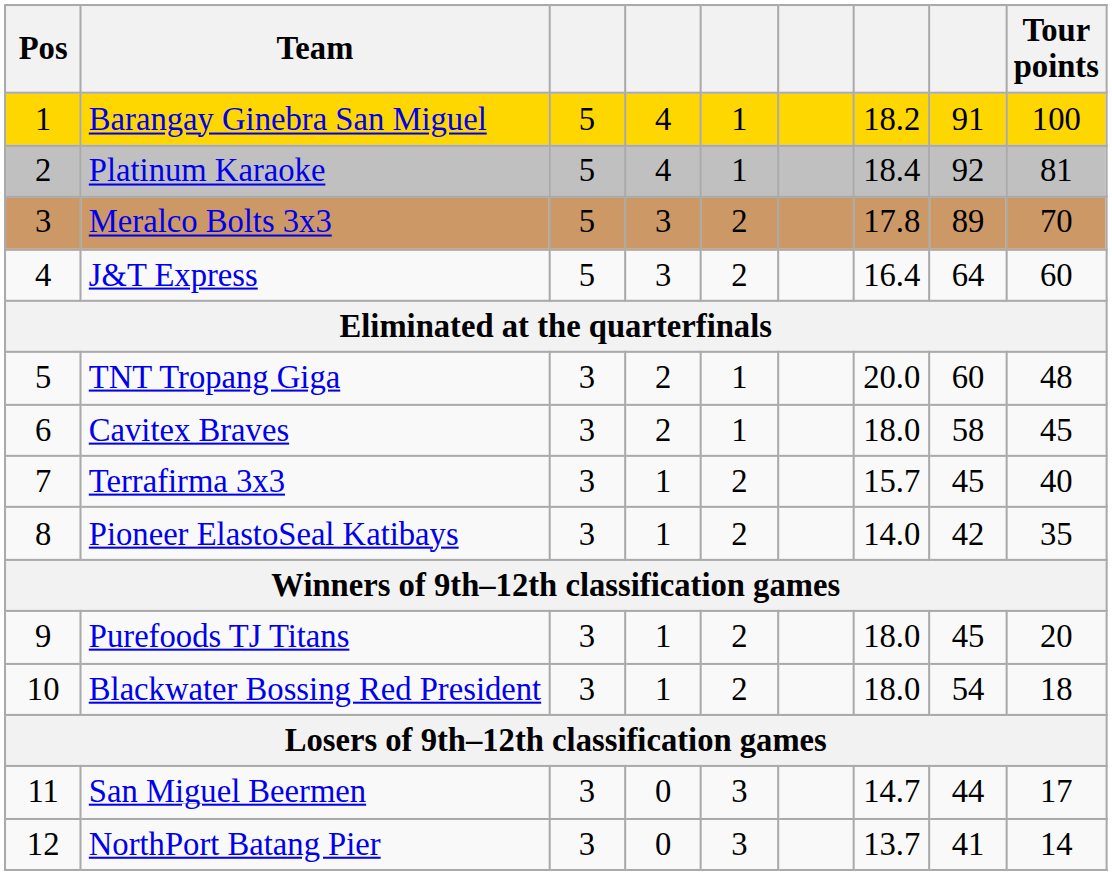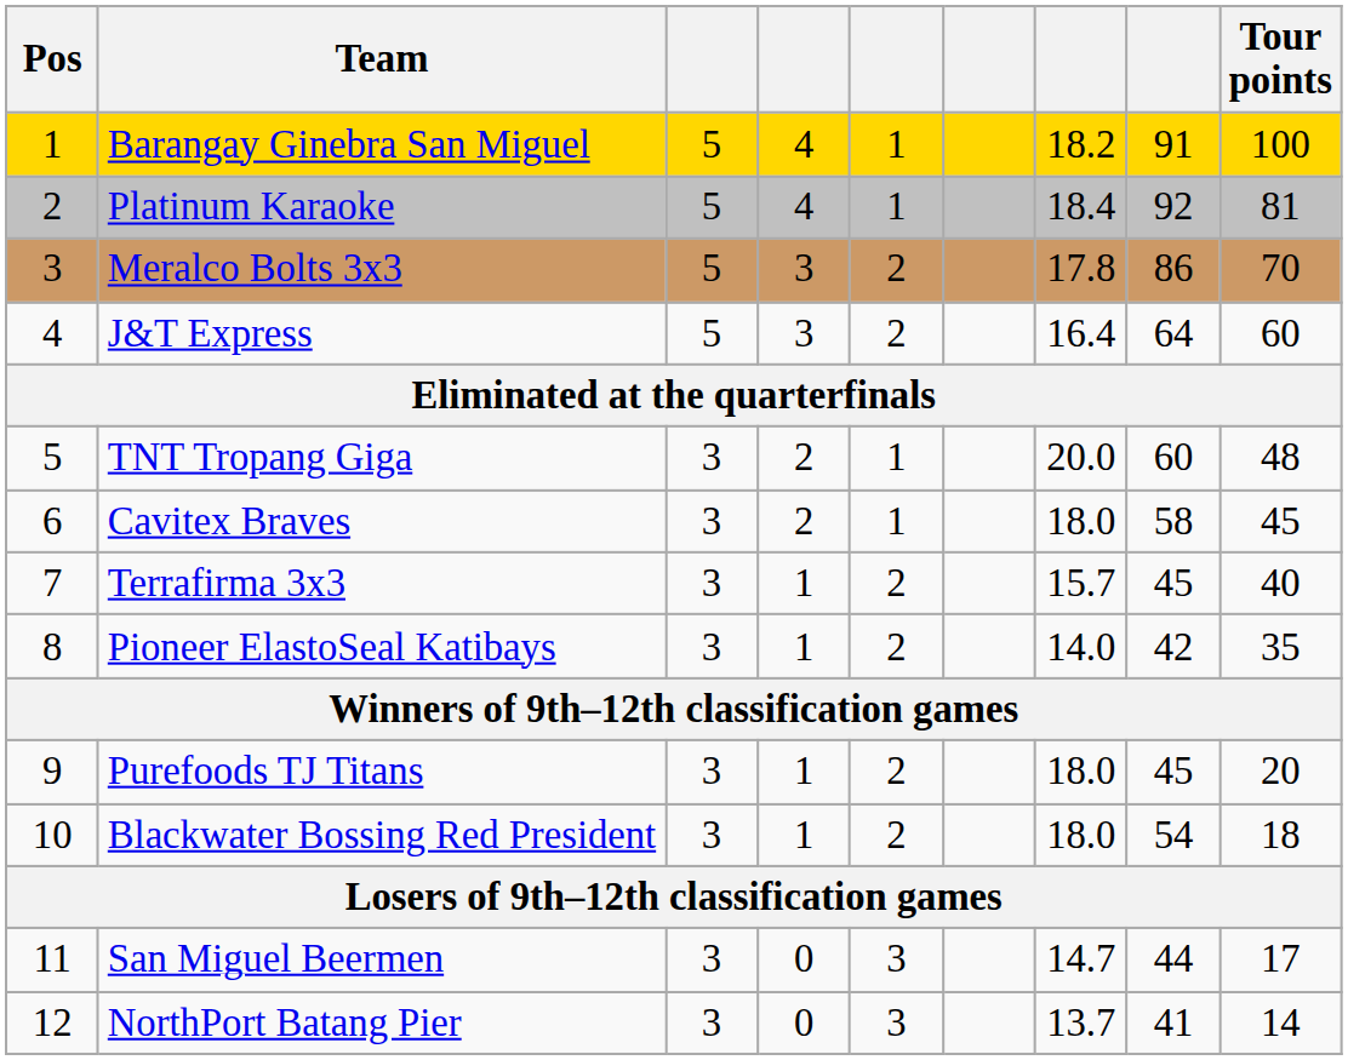Meralco Bolts 3x3 | column 8: 89 -> 86
